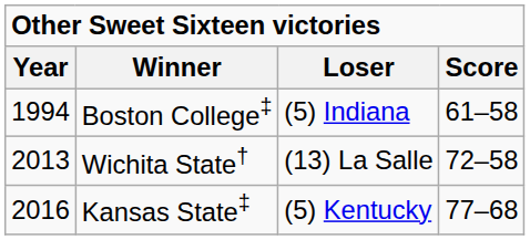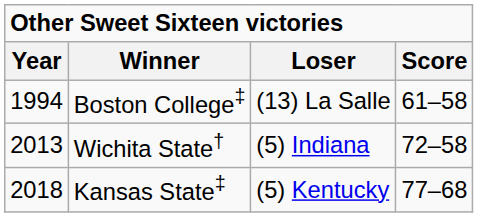Boston College‡ | Loser: (5) Indiana -> (13) La Salle
Wichita State† | Loser: (13) La Salle -> (5) Indiana
Kansas State‡ | Year: 2016 -> 2018
